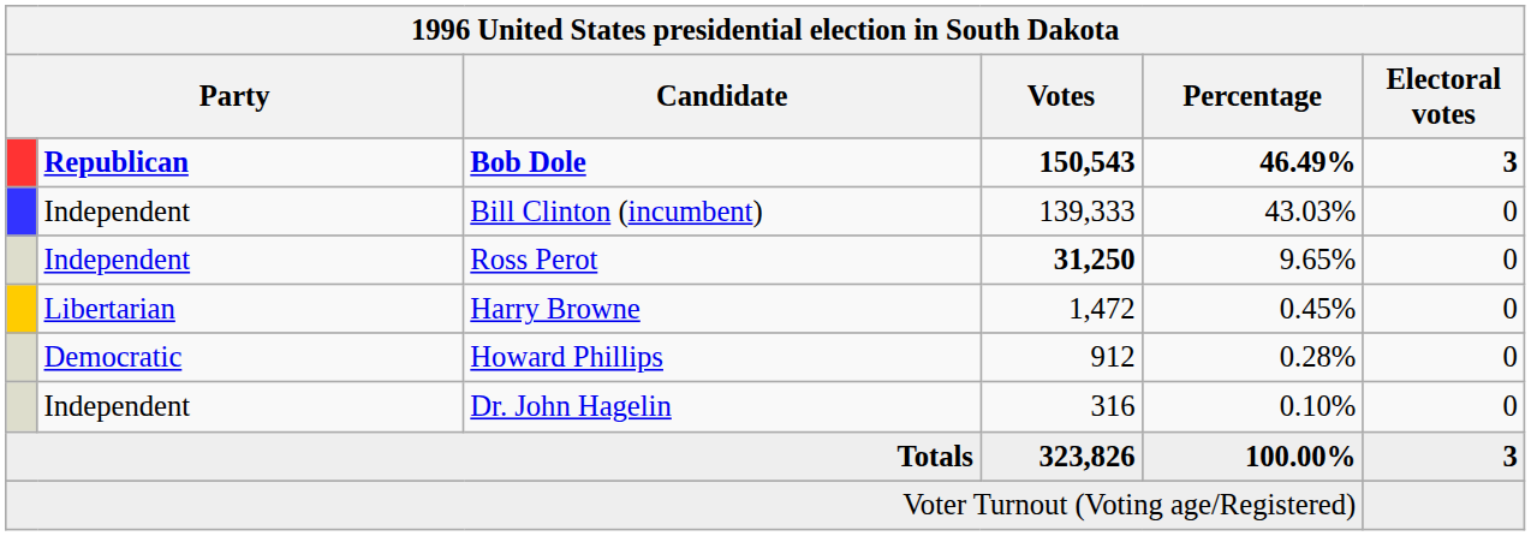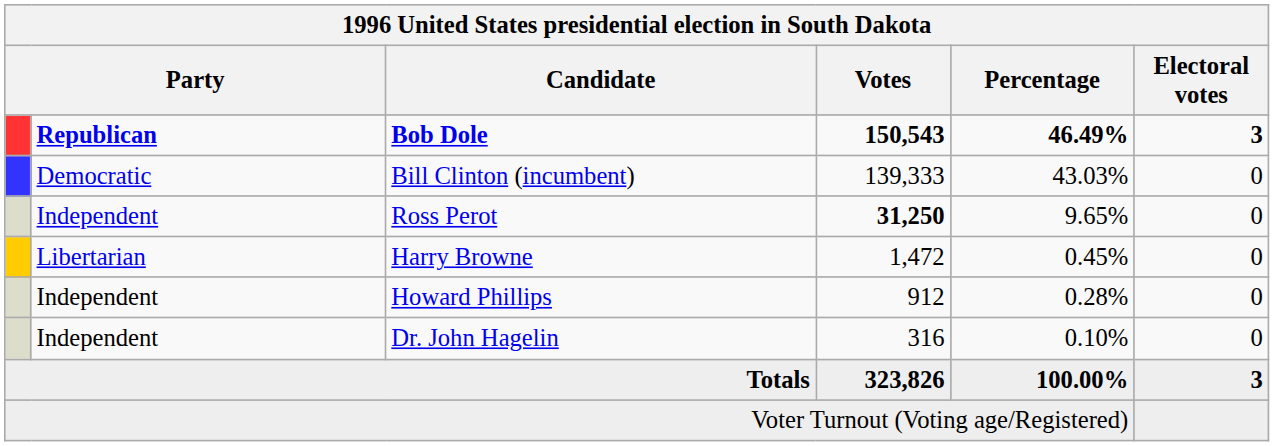Bill Clinton (incumbent) | column 2: Independent -> Democratic
Howard Phillips | column 2: Democratic -> Independent
